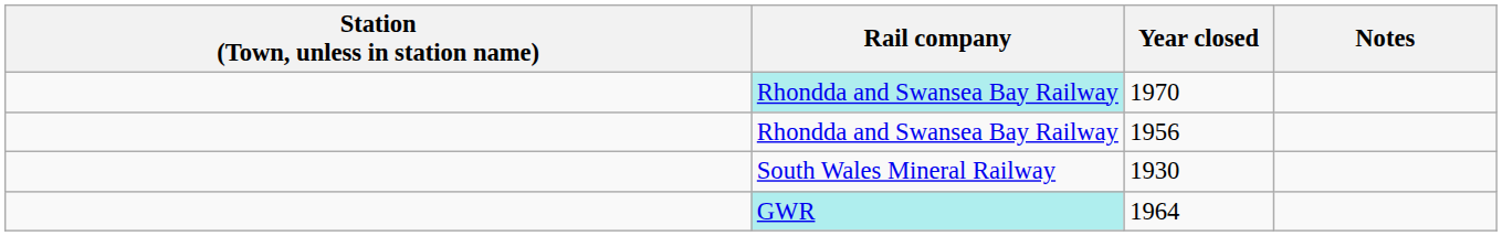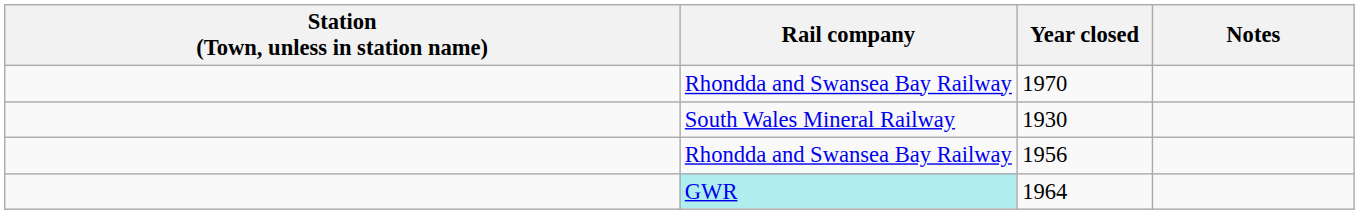1970 | Rail company: paleturquoise background -> no background
rows swapped: 1930 <-> 1956
